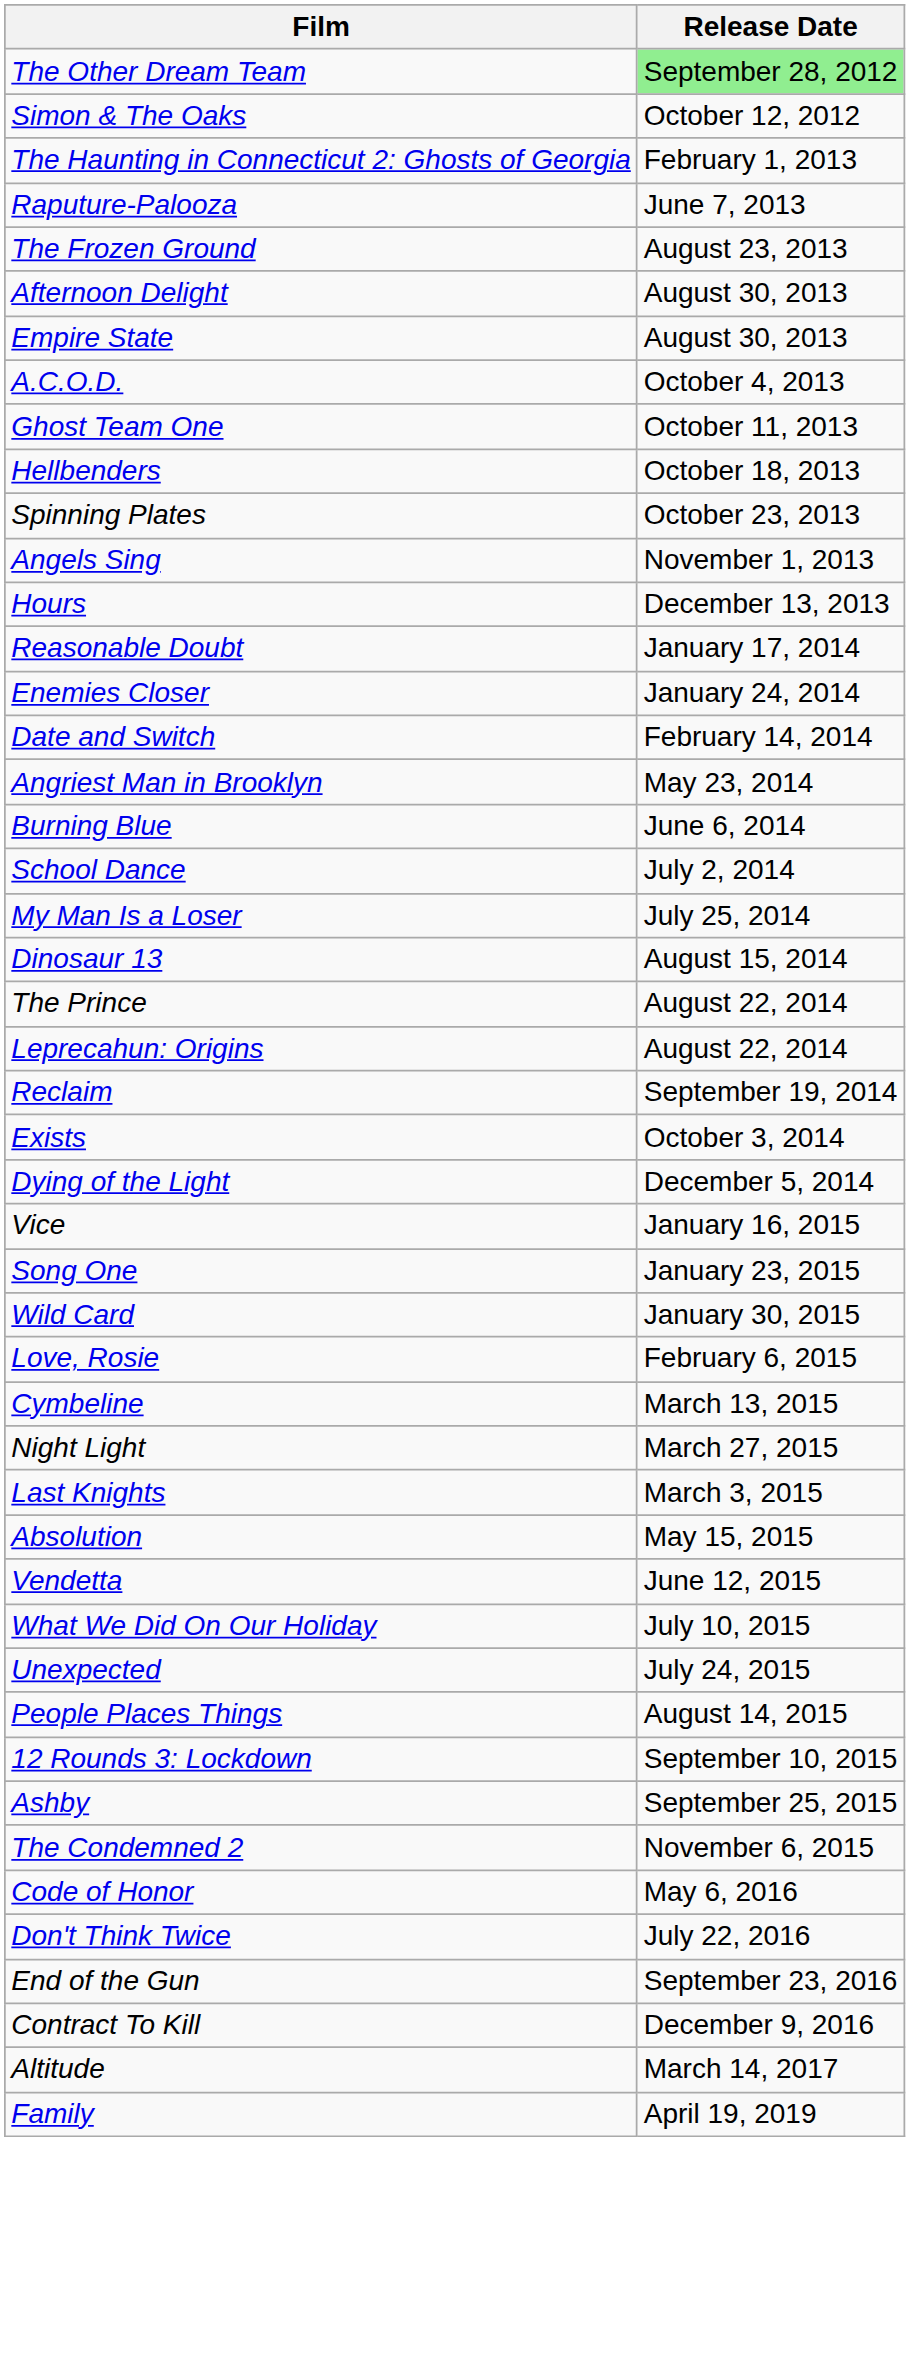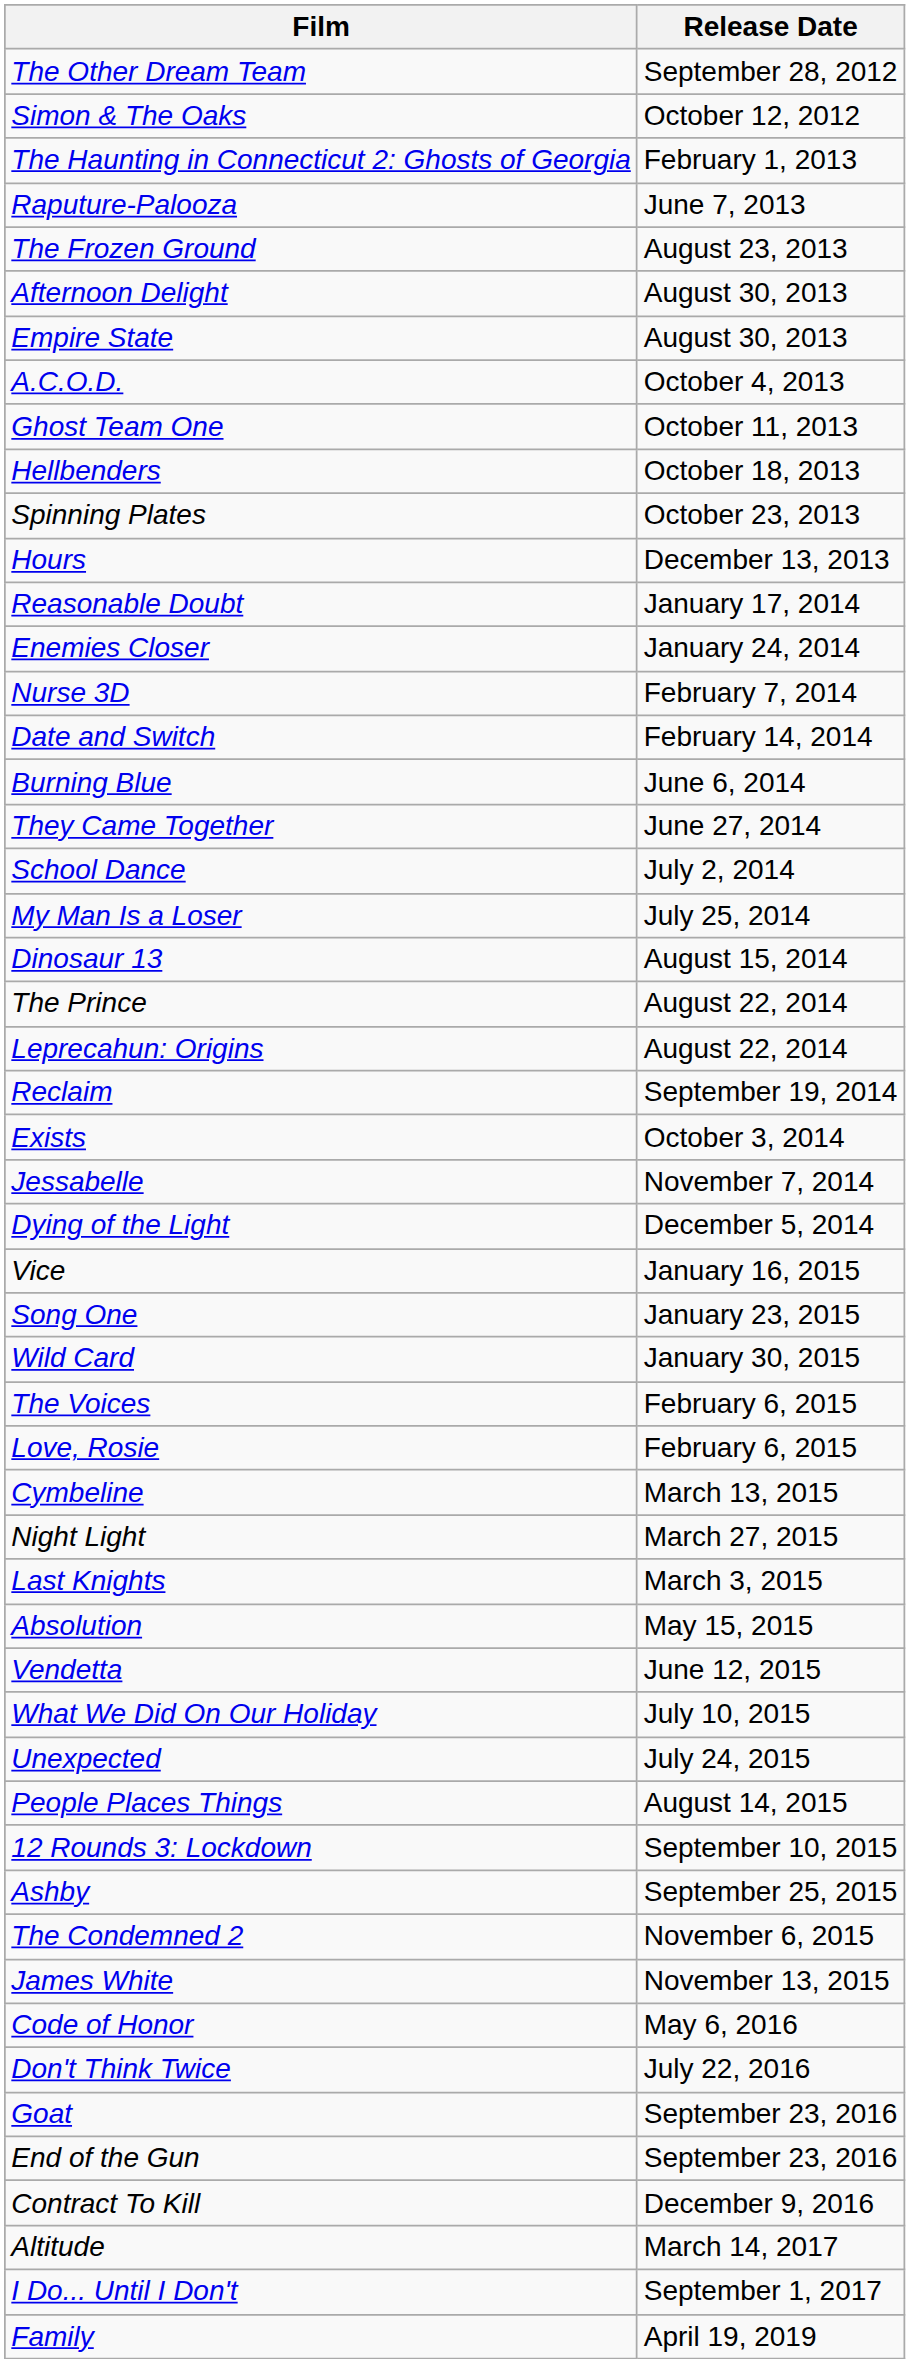The Other Dream Team | Release Date: lightgreen background -> no background
- row: Angels Sing | November 1, 2013
+ row: Nurse 3D | February 7, 2014
- row: Angriest Man in Brooklyn | May 23, 2014
+ row: They Came Together | June 27, 2014
+ row: Jessabelle | November 7, 2014
+ row: The Voices | February 6, 2015
+ row: James White | November 13, 2015
+ row: Goat | September 23, 2016
+ row: I Do... Until I Don't | September 1, 2017
